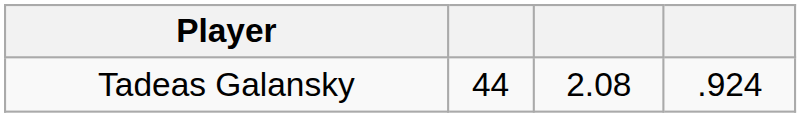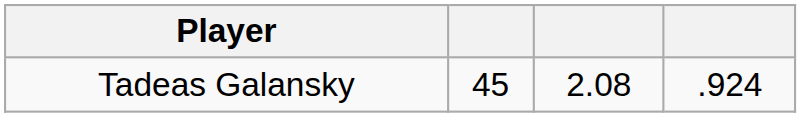Tadeas Galansky | column 2: 44 -> 45
